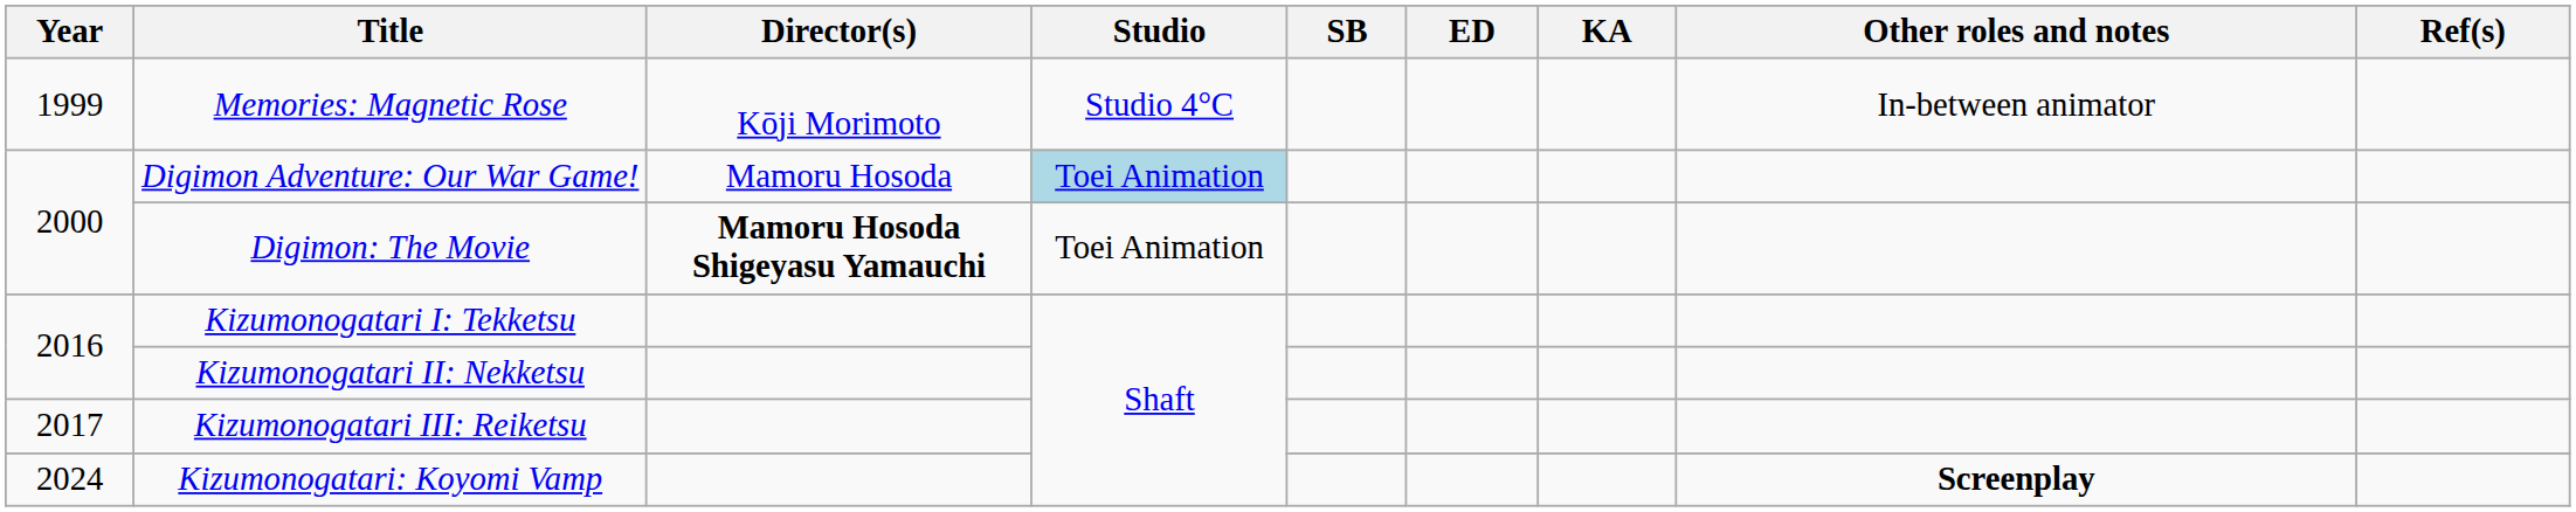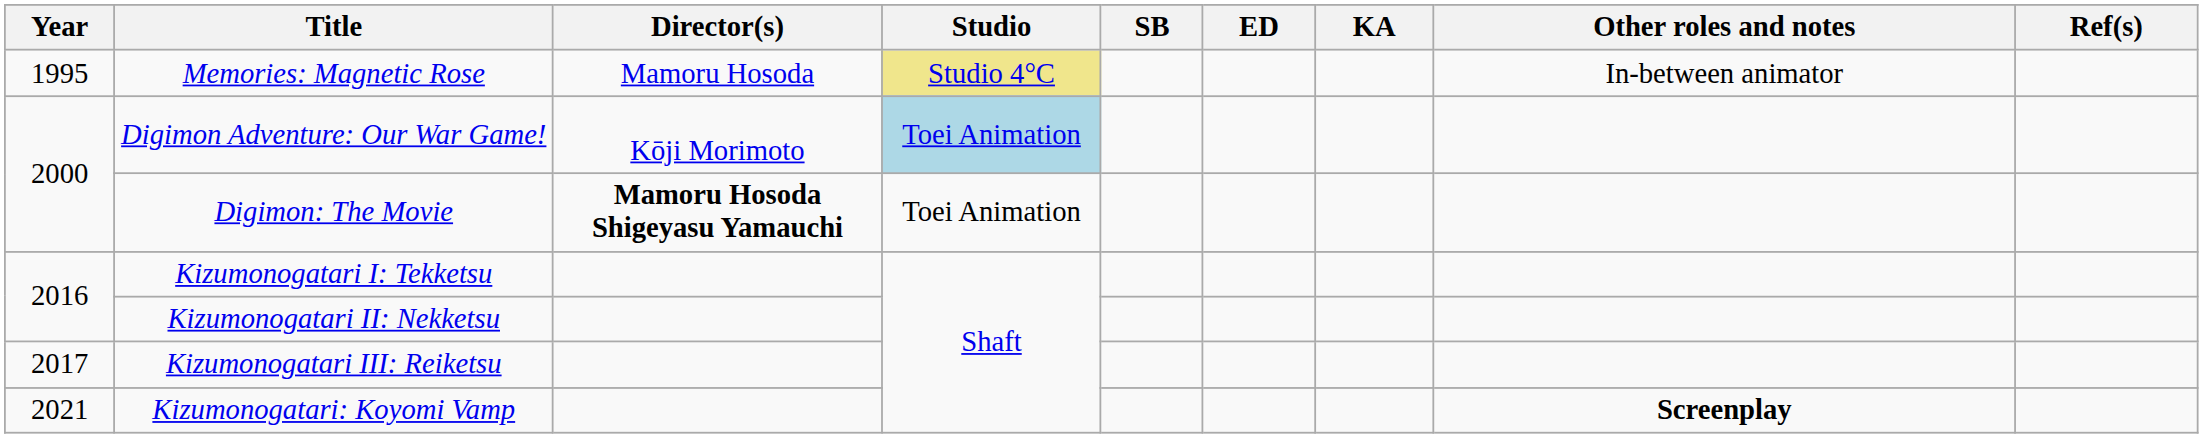Memories: Magnetic Rose | Year: 1999 -> 1995
Memories: Magnetic Rose | Director(s): Kōji Morimoto -> Mamoru Hosoda
Memories: Magnetic Rose | Studio: no background -> khaki background
Digimon Adventure: Our War Game! | Director(s): Mamoru Hosoda -> Kōji Morimoto
Kizumonogatari: Koyomi Vamp | Year: 2024 -> 2021
